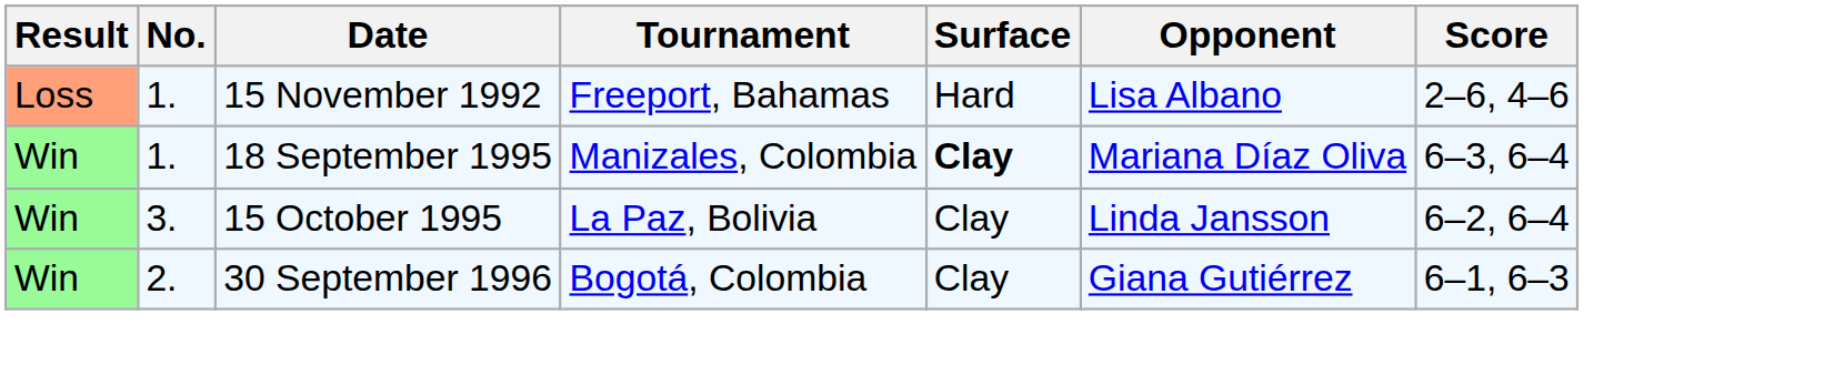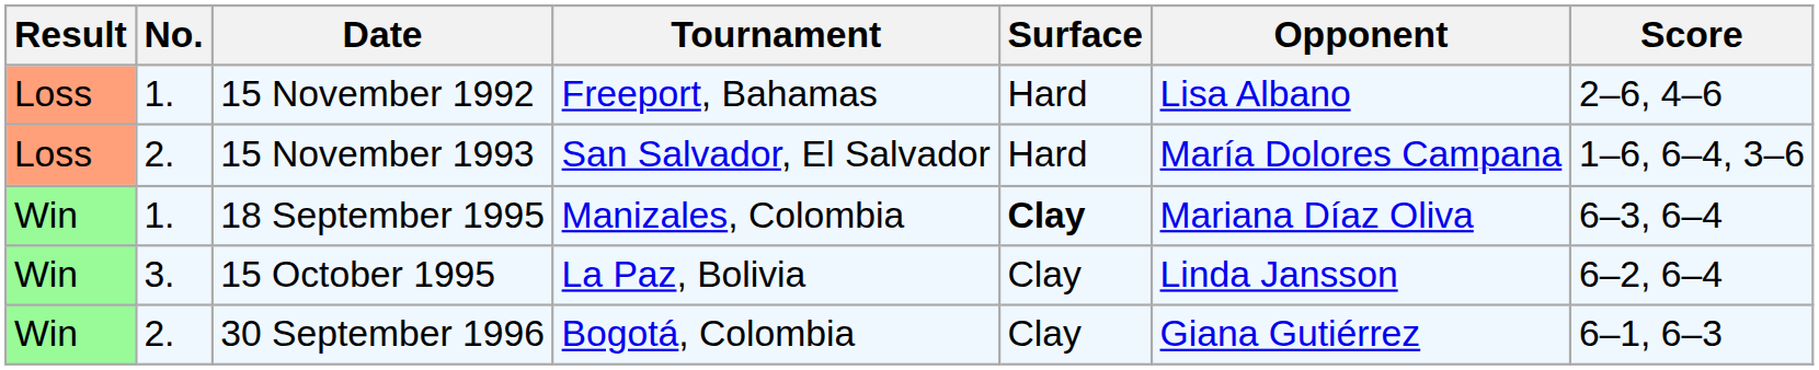+ row: Loss | 2. | 15 November 1993 | San Salvador, El Salvador | Hard | María Dolores Campana | 1–6, 6–4, 3–6
